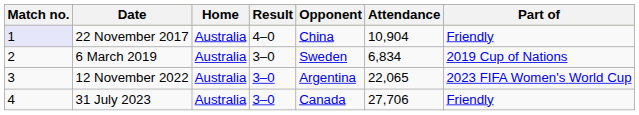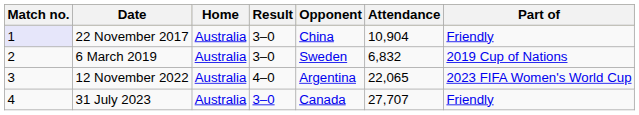22 November 2017 | Result: 4–0 -> 3–0
6 March 2019 | Attendance: 6,834 -> 6,832
12 November 2022 | Result: 3–0 -> 4–0
31 July 2023 | Attendance: 27,706 -> 27,707
